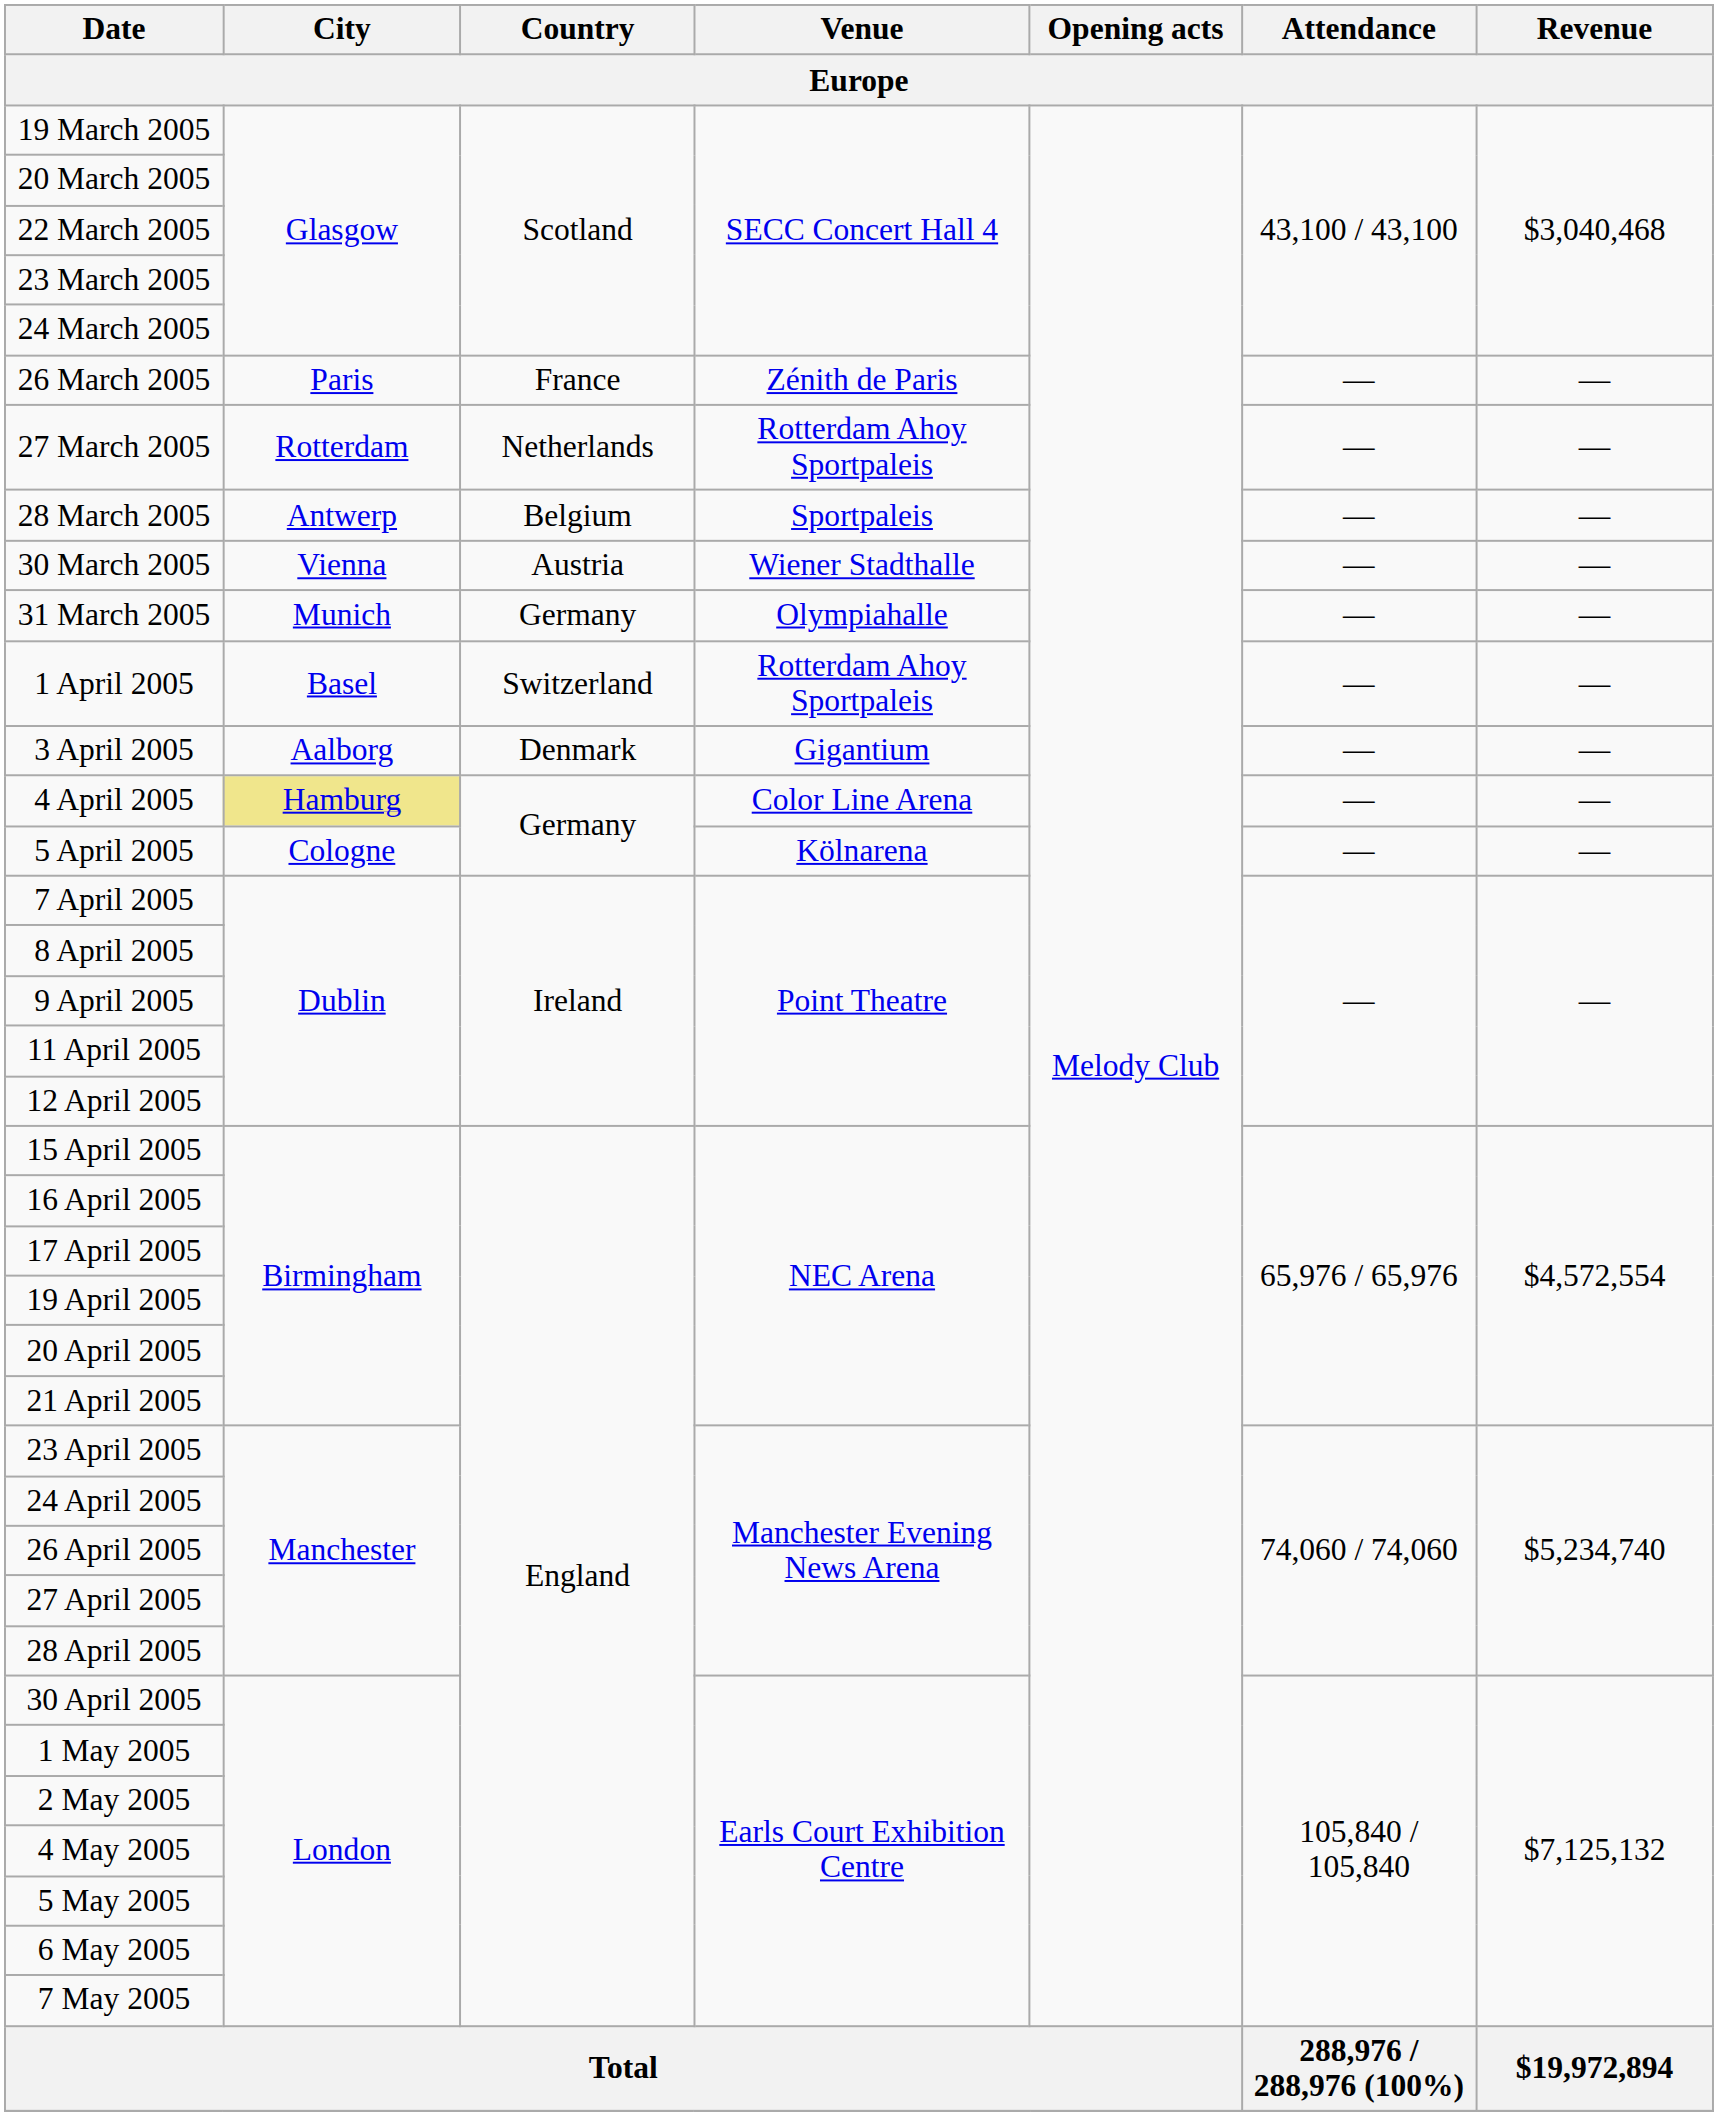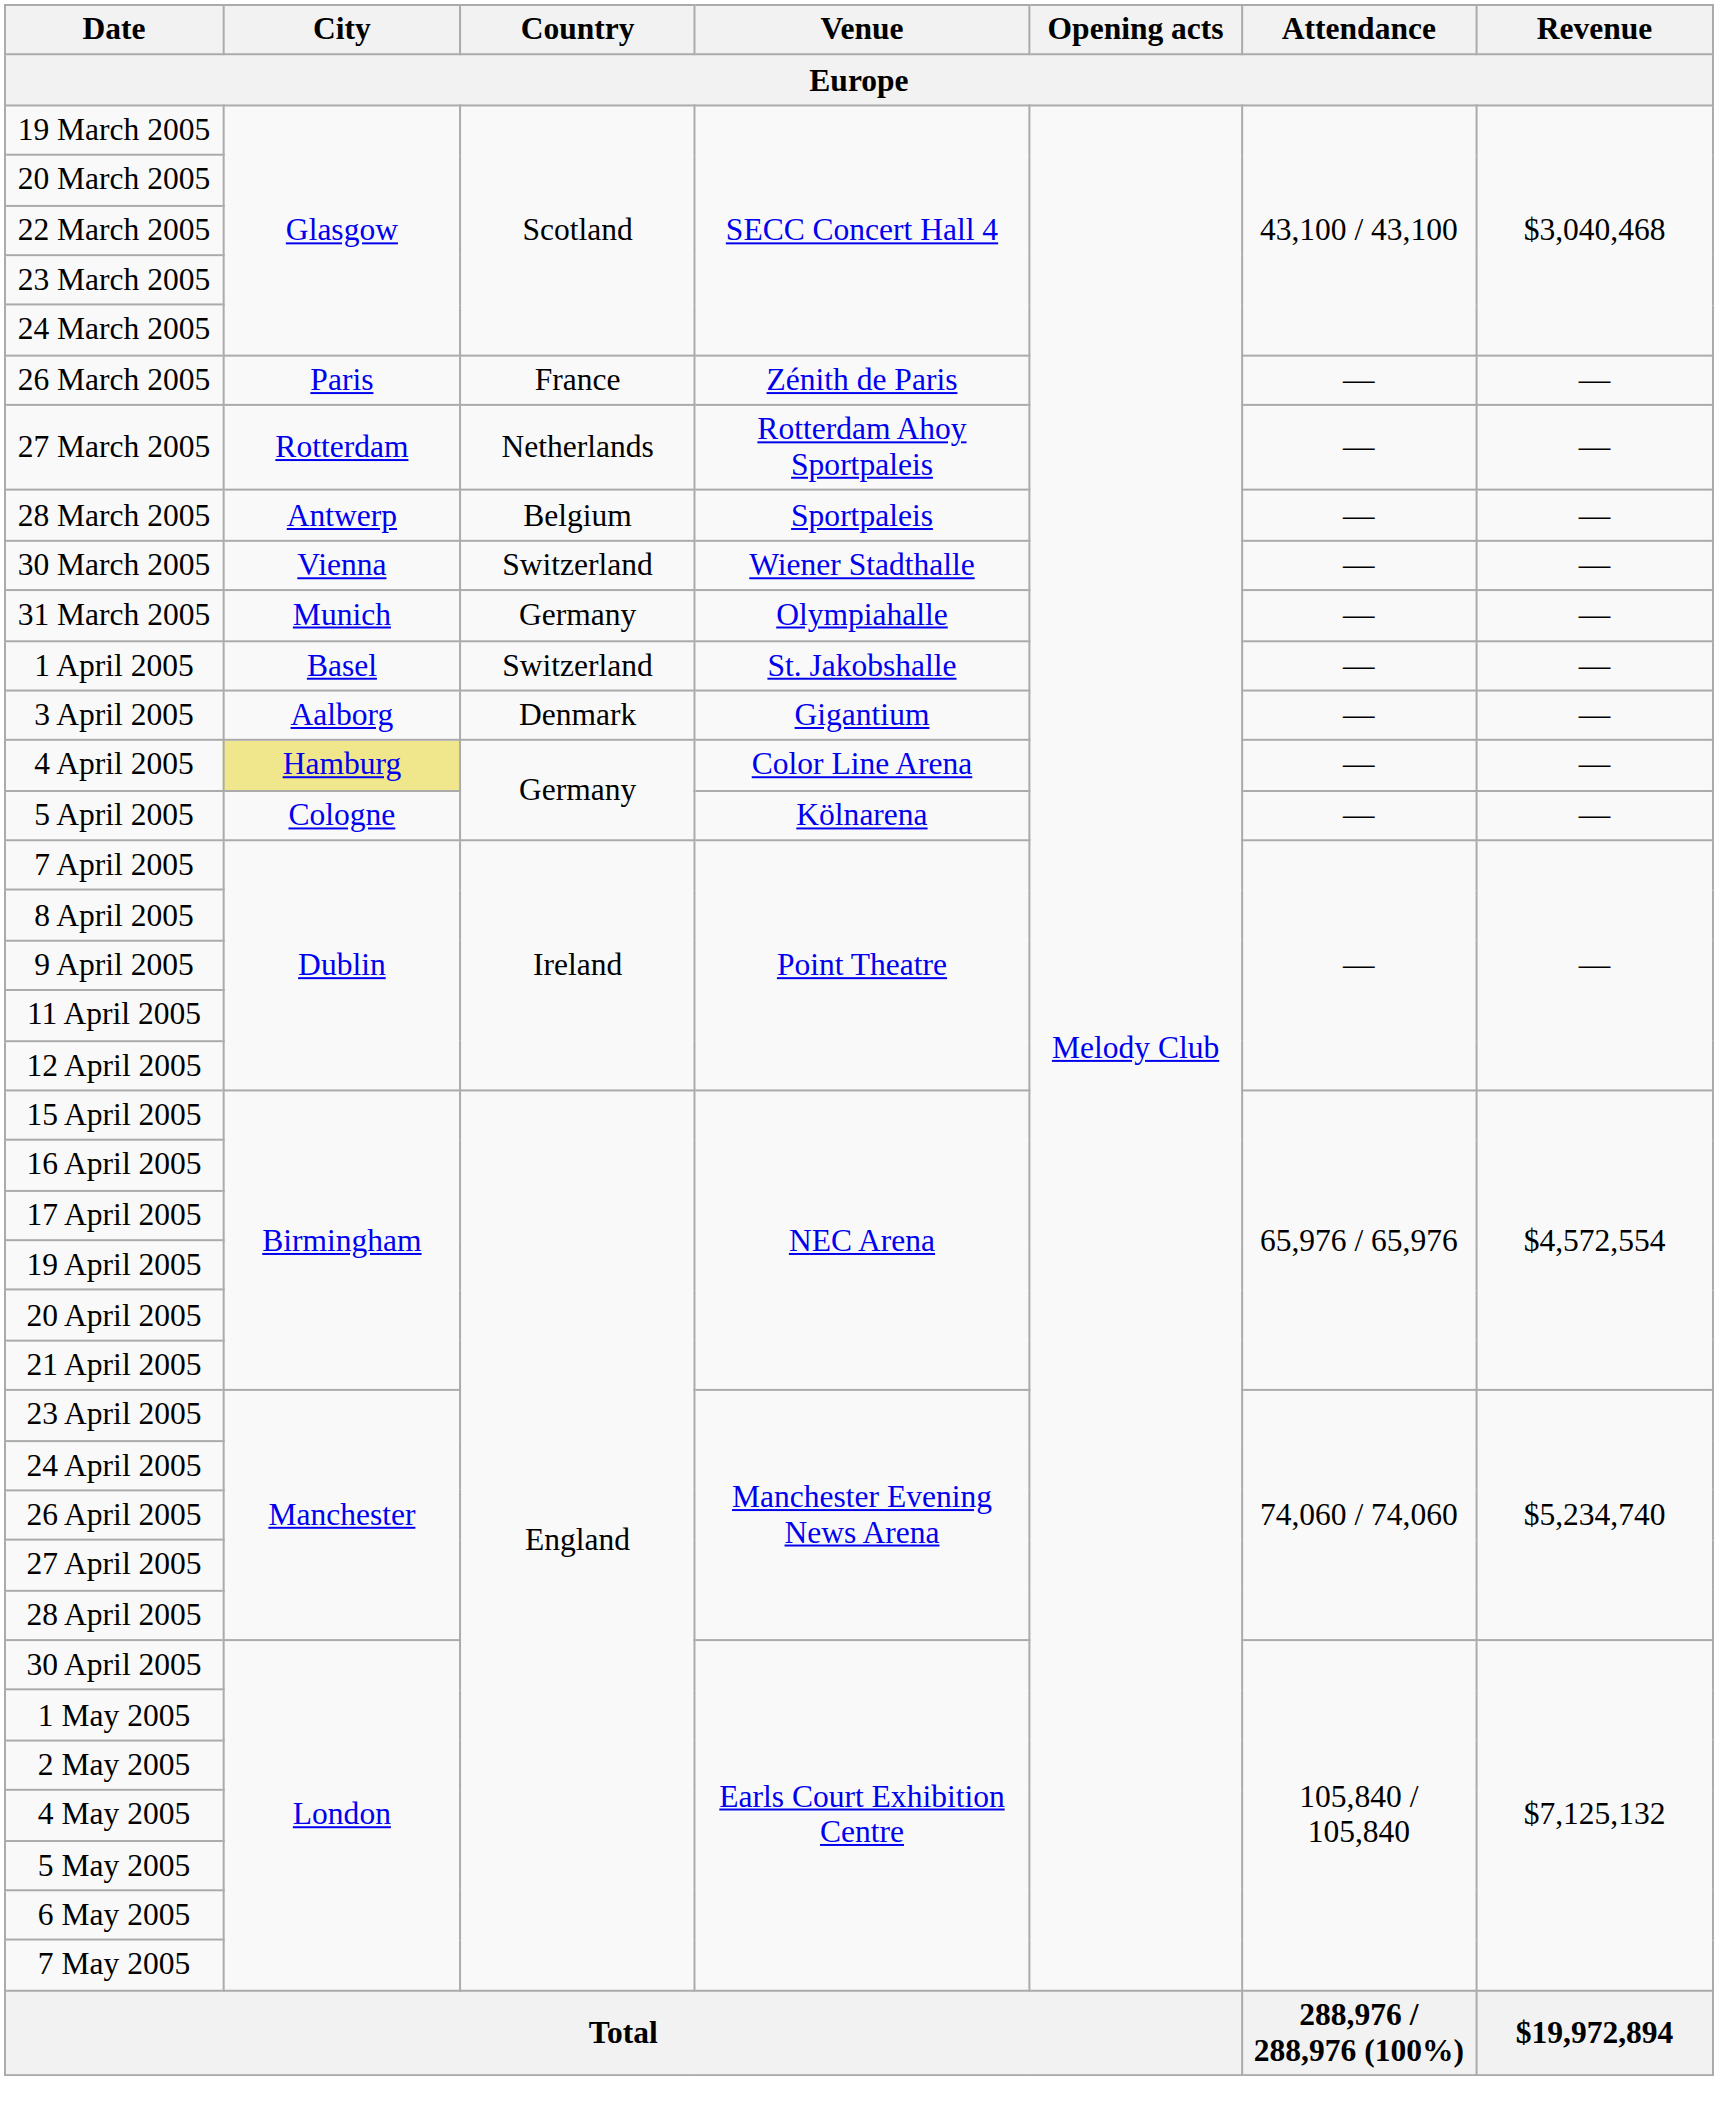30 March 2005 | Country: Austria -> Switzerland
1 April 2005 | Venue: Rotterdam Ahoy Sportpaleis -> St. Jakobshalle
